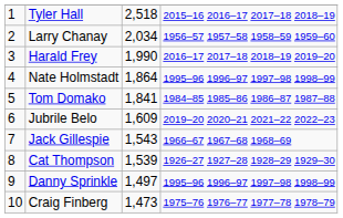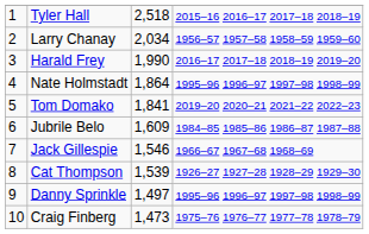Tom Domako | column 4: 1984–85 1985–86 1986–87 1987–88 -> 2019–20 2020–21 2021–22 2022–23
Jubrile Belo | column 4: 2019–20 2020–21 2021–22 2022–23 -> 1984–85 1985–86 1986–87 1987–88
Jack Gillespie | column 3: 1,543 -> 1,546
